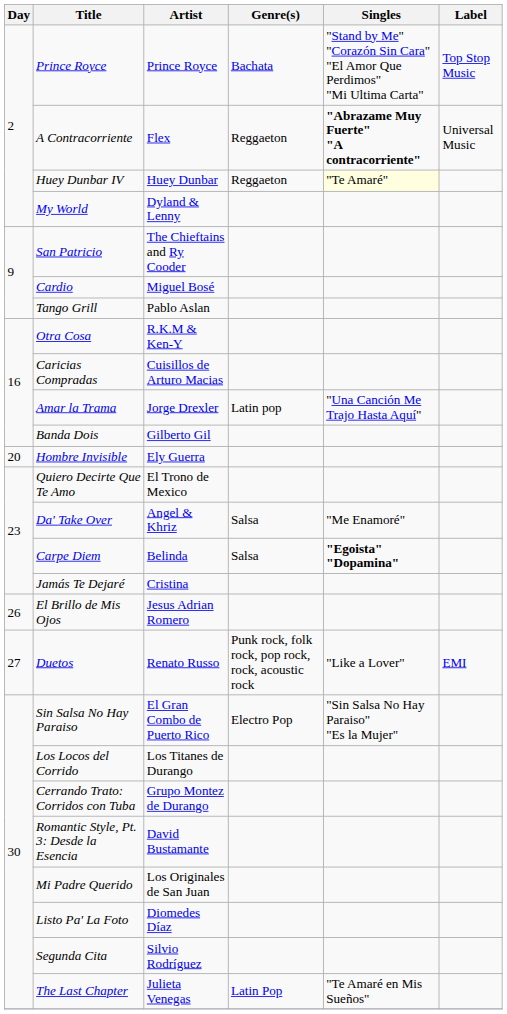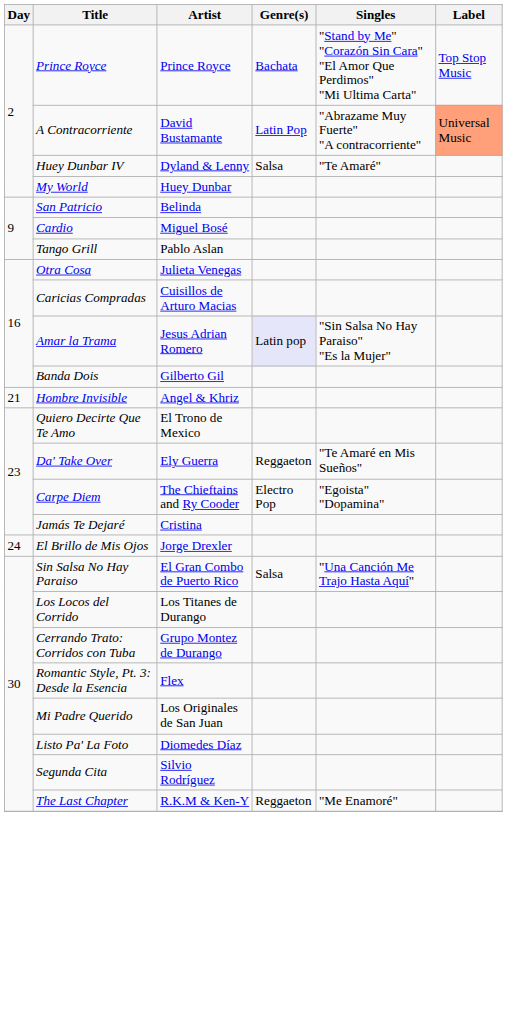A Contracorriente | Artist: Flex -> David Bustamante
A Contracorriente | Genre(s): Reggaeton -> Latin Pop
A Contracorriente | Singles: bold -> normal
A Contracorriente | Label: no background -> lightsalmon background
Huey Dunbar IV | Artist: Huey Dunbar -> Dyland & Lenny
Huey Dunbar IV | Genre(s): Reggaeton -> Salsa
Huey Dunbar IV | Singles: lightyellow background -> no background
My World | Artist: Dyland & Lenny -> Huey Dunbar
San Patricio | Artist: The Chieftains and Ry Cooder -> Belinda
Otra Cosa | Artist: R.K.M & Ken-Y -> Julieta Venegas
Amar la Trama | Artist: Jorge Drexler -> Jesus Adrian Romero
Amar la Trama | Genre(s): no background -> lavender background
Amar la Trama | Singles: "Una Canción Me Trajo Hasta Aquí" -> "Sin Salsa No Hay Paraiso" "Es la Mujer"
Hombre Invisible | Day: 20 -> 21
Hombre Invisible | Artist: Ely Guerra -> Angel & Khriz
Da' Take Over | Artist: Angel & Khriz -> Ely Guerra
Da' Take Over | Genre(s): Salsa -> Reggaeton
Da' Take Over | Singles: "Me Enamoré" -> "Te Amaré en Mis Sueños"
Carpe Diem | Artist: Belinda -> The Chieftains and Ry Cooder
Carpe Diem | Genre(s): Salsa -> Electro Pop
Carpe Diem | Singles: bold -> normal
El Brillo de Mis Ojos | Day: 26 -> 24
El Brillo de Mis Ojos | Artist: Jesus Adrian Romero -> Jorge Drexler
- row: 27 | Duetos | Renato Russo | Punk rock, folk rock, pop rock, rock, acoustic rock | "Like a Lover" | EMI
Sin Salsa No Hay Paraiso | Genre(s): Electro Pop -> Salsa
Sin Salsa No Hay Paraiso | Singles: "Sin Salsa No Hay Paraiso" "Es la Mujer" -> "Una Canción Me Trajo Hasta Aquí"
Romantic Style, Pt. 3: Desde la Esencia | Artist: David Bustamante -> Flex
The Last Chapter | Artist: Julieta Venegas -> R.K.M & Ken-Y
The Last Chapter | Genre(s): Latin Pop -> Reggaeton
The Last Chapter | Singles: "Te Amaré en Mis Sueños" -> "Me Enamoré"
